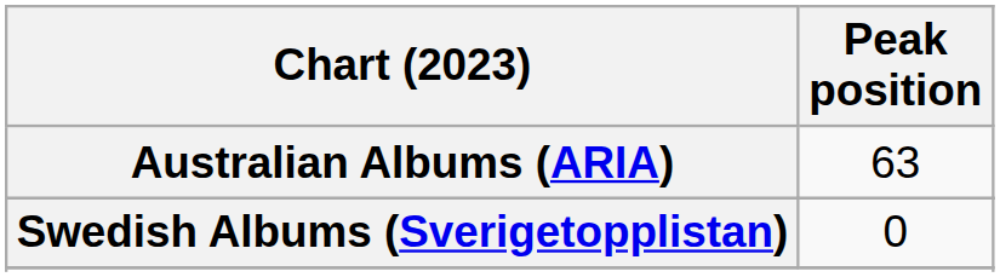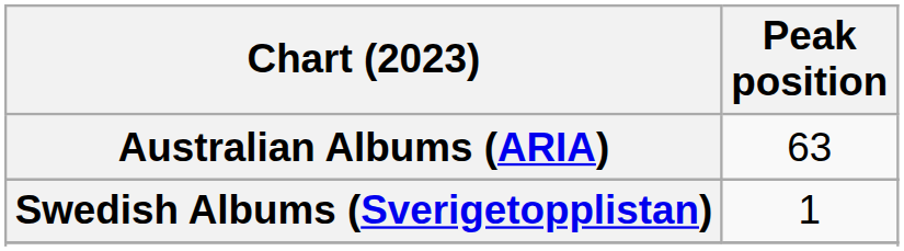Swedish Albums (Sverigetopplistan) | Peak position: 0 -> 1
